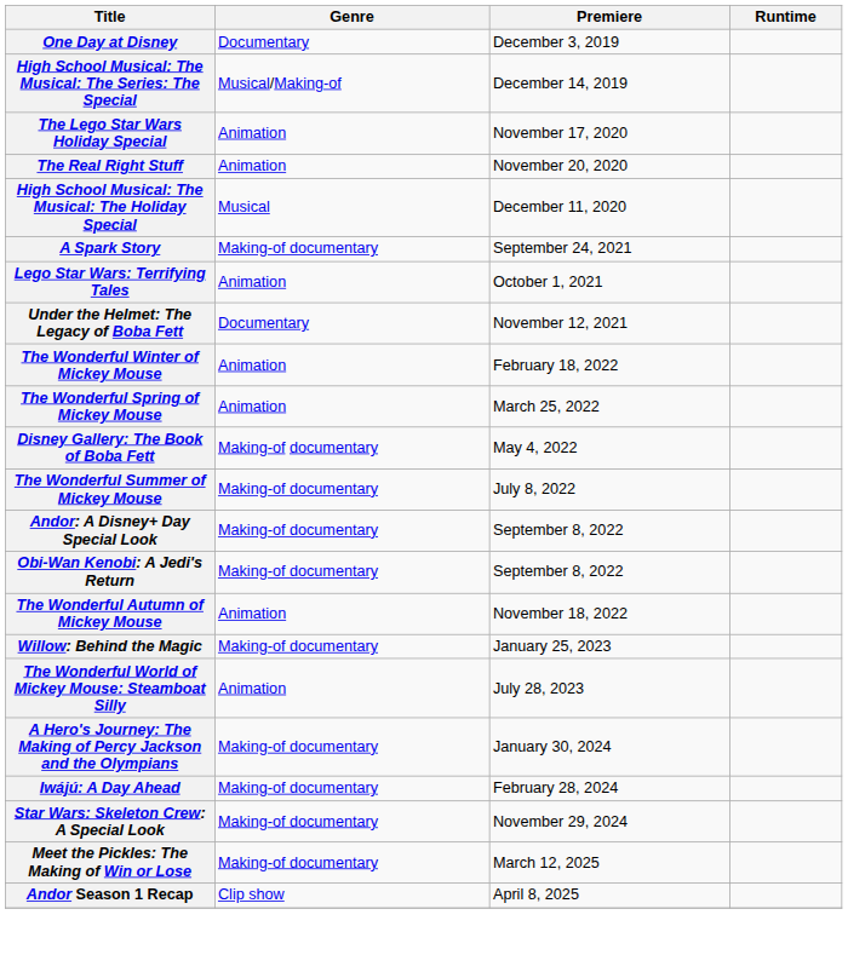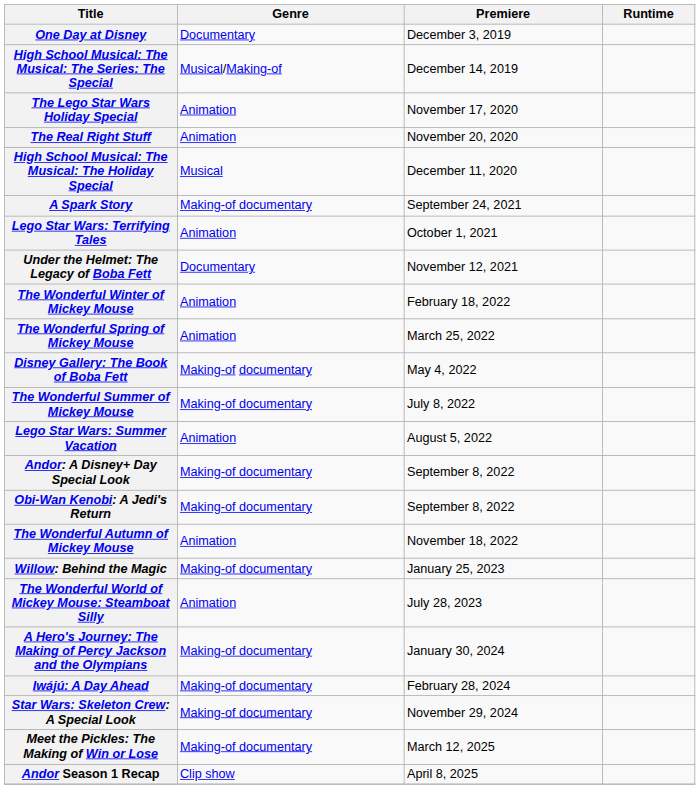+ row: Lego Star Wars: Summer Vacation | Animation | August 5, 2022
